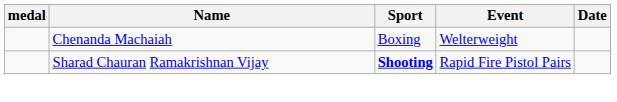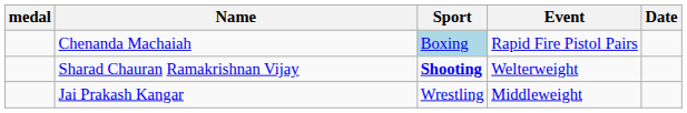Chenanda Machaiah | Sport: no background -> lightblue background
Chenanda Machaiah | Event: Welterweight -> Rapid Fire Pistol Pairs
Sharad Chauran Ramakrishnan Vijay | Event: Rapid Fire Pistol Pairs -> Welterweight
+ row: Jai Prakash Kangar | Wrestling | Middleweight
